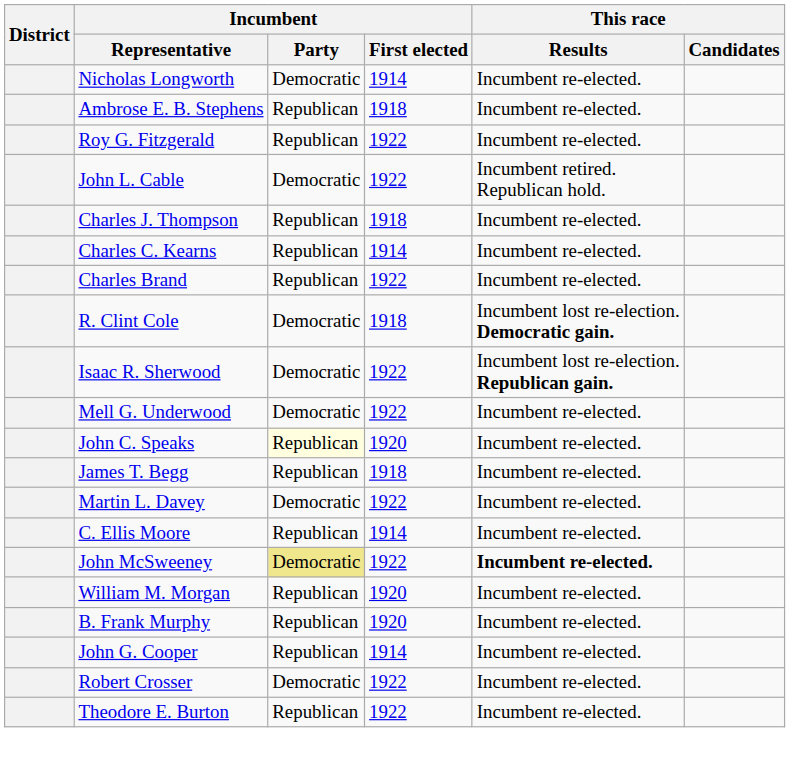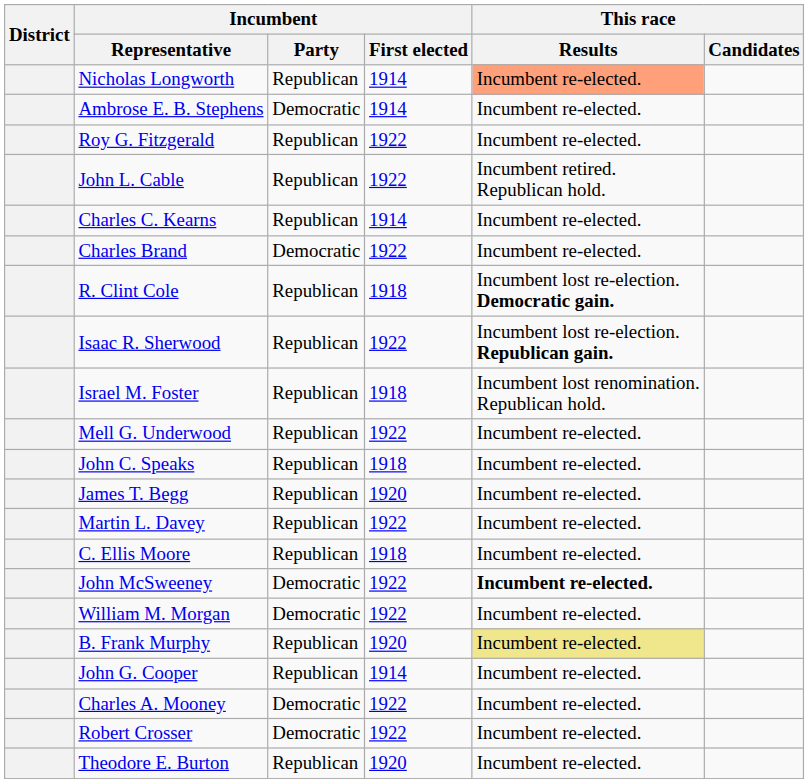Nicholas Longworth | Incumbent / Party: Democratic -> Republican
Nicholas Longworth | This race / Results: no background -> lightsalmon background
Ambrose E. B. Stephens | Incumbent / Party: Republican -> Democratic
Ambrose E. B. Stephens | Incumbent / First elected: 1918 -> 1914
John L. Cable | Incumbent / Party: Democratic -> Republican
- row: Charles J. Thompson | Republican | 1918 | Incumbent re-elected.
Charles Brand | Incumbent / Party: Republican -> Democratic
R. Clint Cole | Incumbent / Party: Democratic -> Republican
Isaac R. Sherwood | Incumbent / Party: Democratic -> Republican
+ row: Israel M. Foster | Republican | 1918 | Incumbent lost renomination. Republican hold.
Mell G. Underwood | Incumbent / Party: Democratic -> Republican
John C. Speaks | Incumbent / Party: lightyellow background -> no background
John C. Speaks | Incumbent / First elected: 1920 -> 1918
James T. Begg | Incumbent / First elected: 1918 -> 1920
Martin L. Davey | Incumbent / Party: Democratic -> Republican
C. Ellis Moore | Incumbent / First elected: 1914 -> 1918
John McSweeney | Incumbent / Party: khaki background -> no background
William M. Morgan | Incumbent / Party: Republican -> Democratic
William M. Morgan | Incumbent / First elected: 1920 -> 1922
B. Frank Murphy | This race / Results: no background -> khaki background
+ row: Charles A. Mooney | Democratic | 1922 | Incumbent re-elected.
Theodore E. Burton | Incumbent / First elected: 1922 -> 1920
